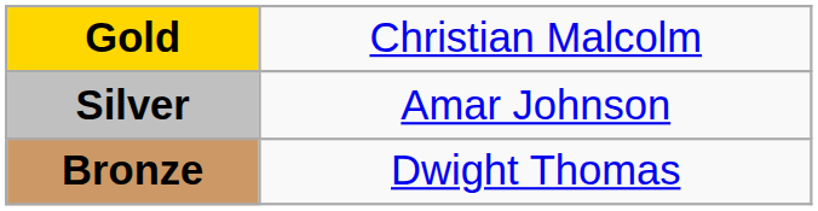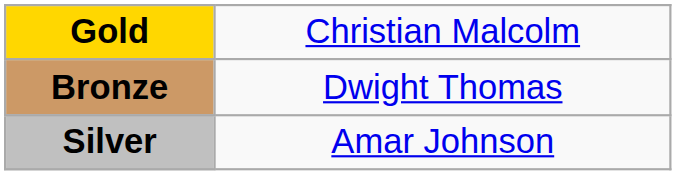rows swapped: Silver <-> Bronze
